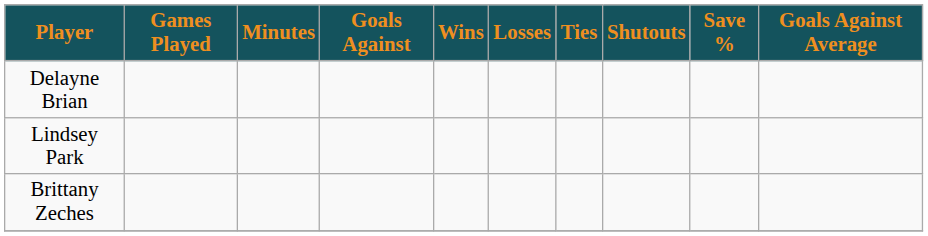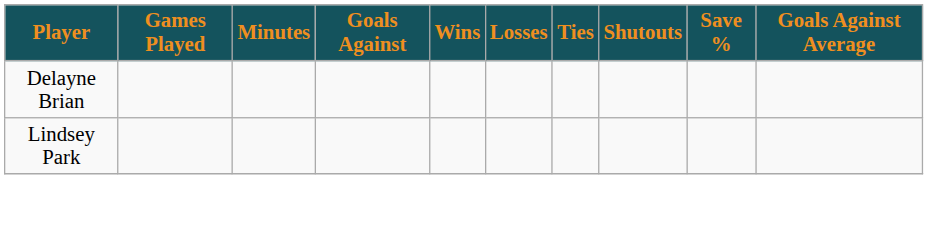- row: Brittany Zeches
